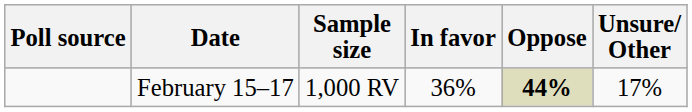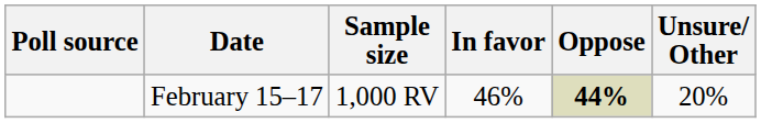February 15–17 | In favor: 36% -> 46%
February 15–17 | Unsure/ Other: 17% -> 20%
